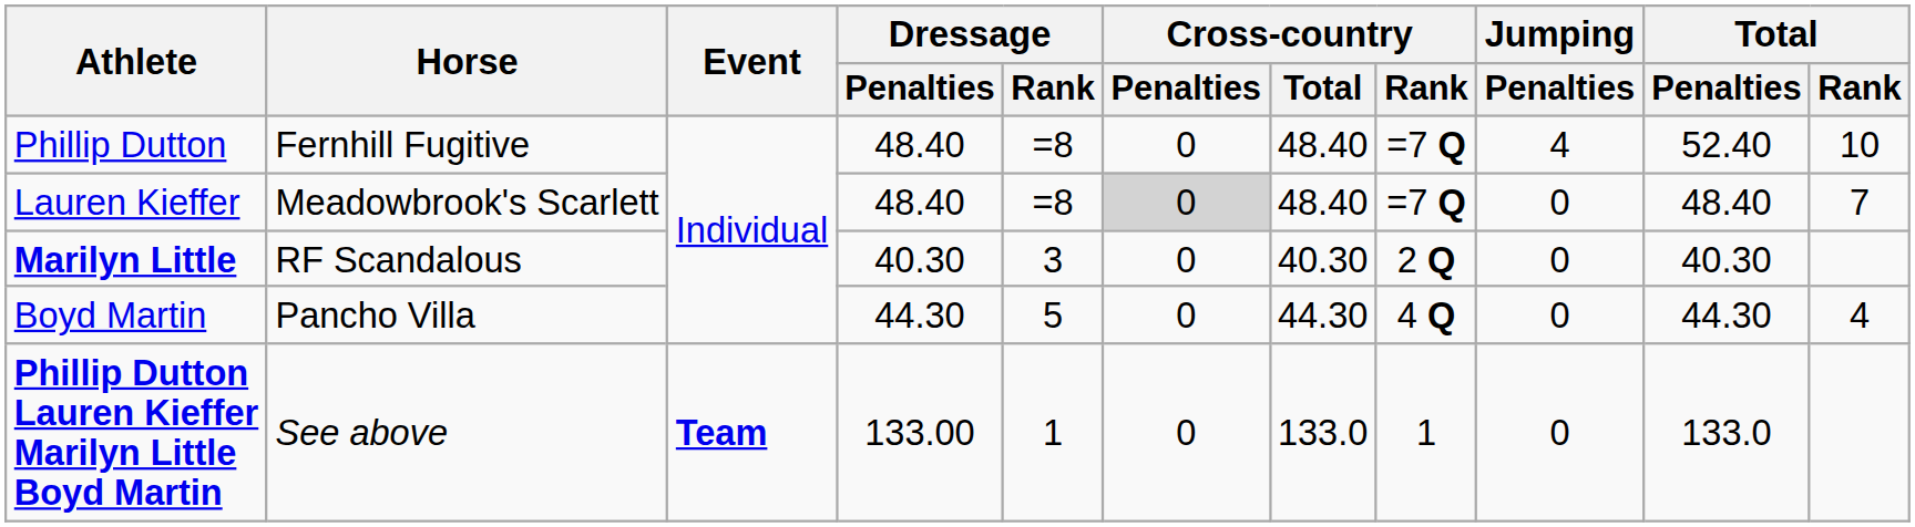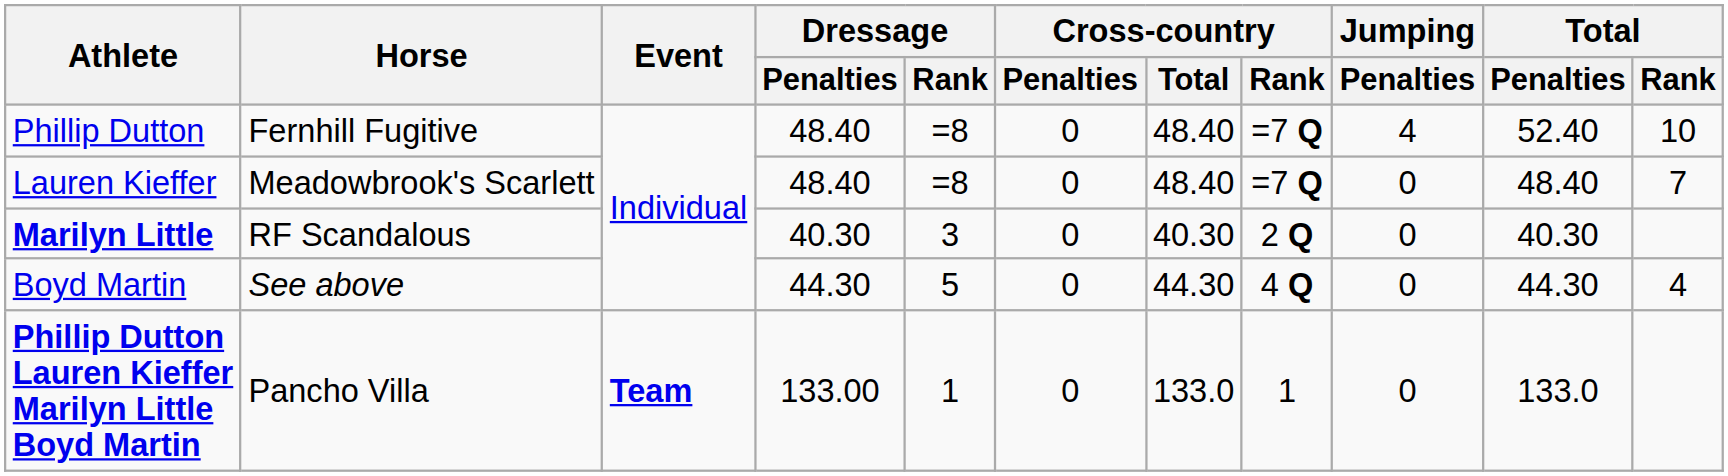Lauren Kieffer | Cross-country / Penalties: lightgrey background -> no background
Boyd Martin | Horse: Pancho Villa -> See above
Phillip Dutton Lauren Kieffer Marilyn Little Boyd Martin | Horse: See above -> Pancho Villa
